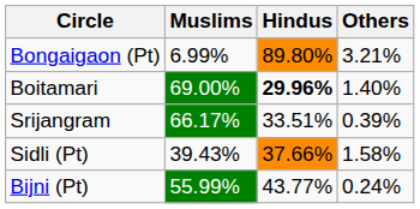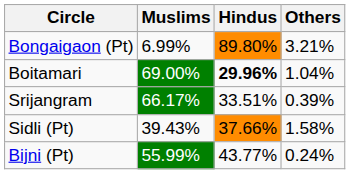Boitamari | Others: 1.40% -> 1.04%
